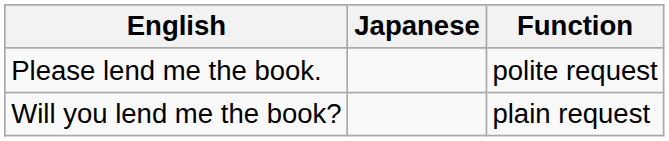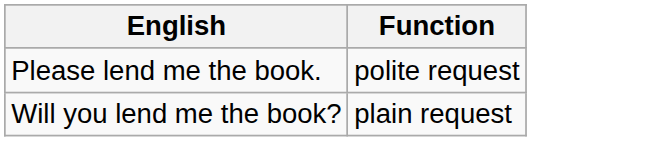- column: Japanese
